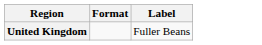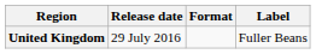+ column: Release date | 29 July 2016
